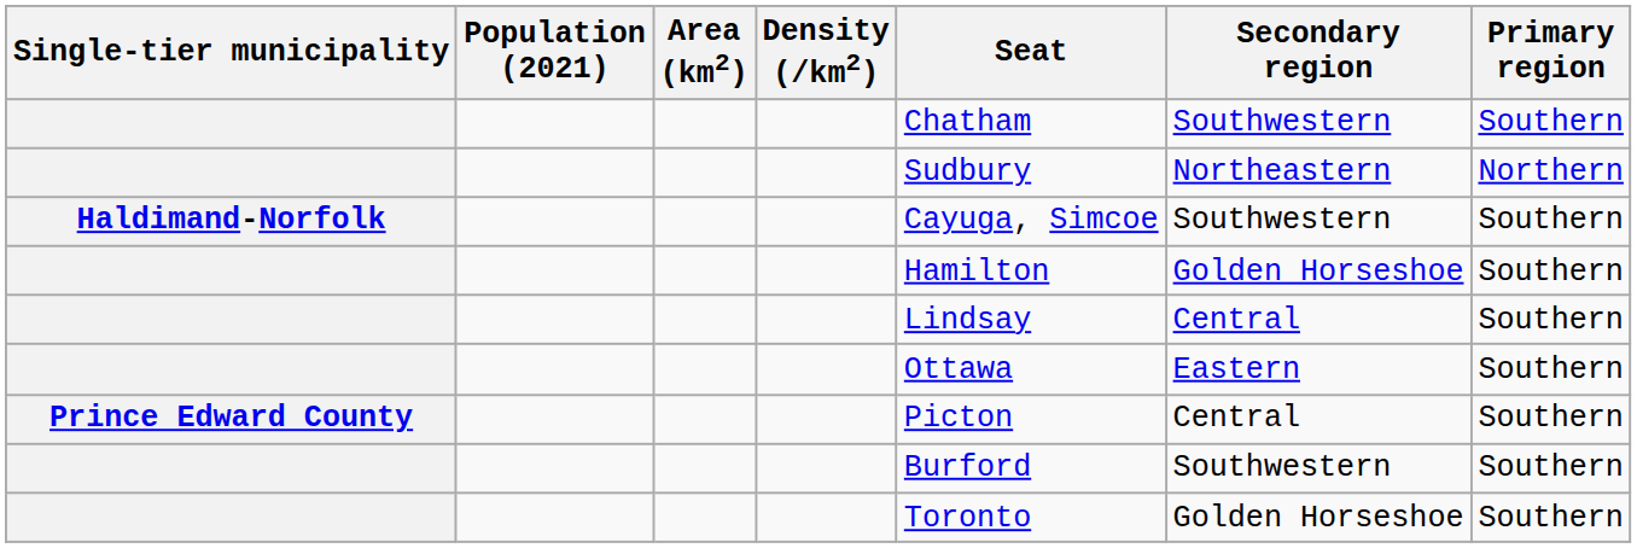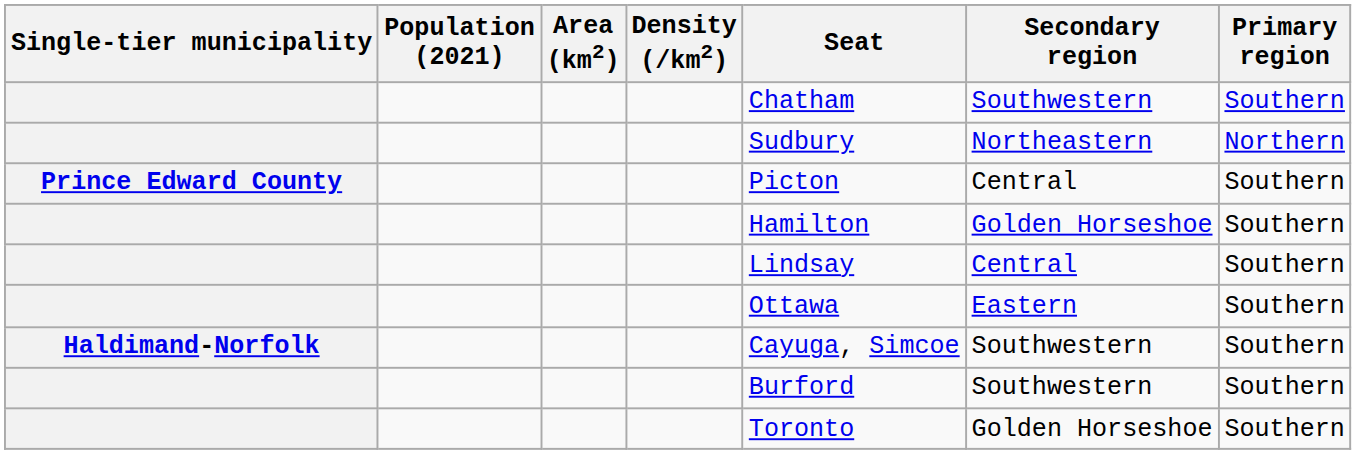rows swapped: Haldimand-Norfolk <-> Prince Edward County
